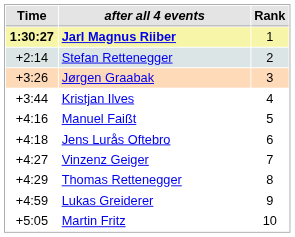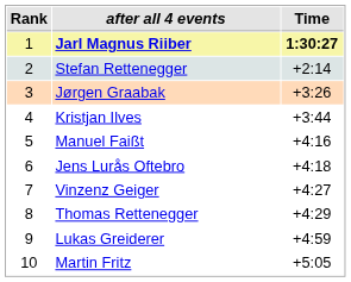columns swapped: Rank <-> Time
